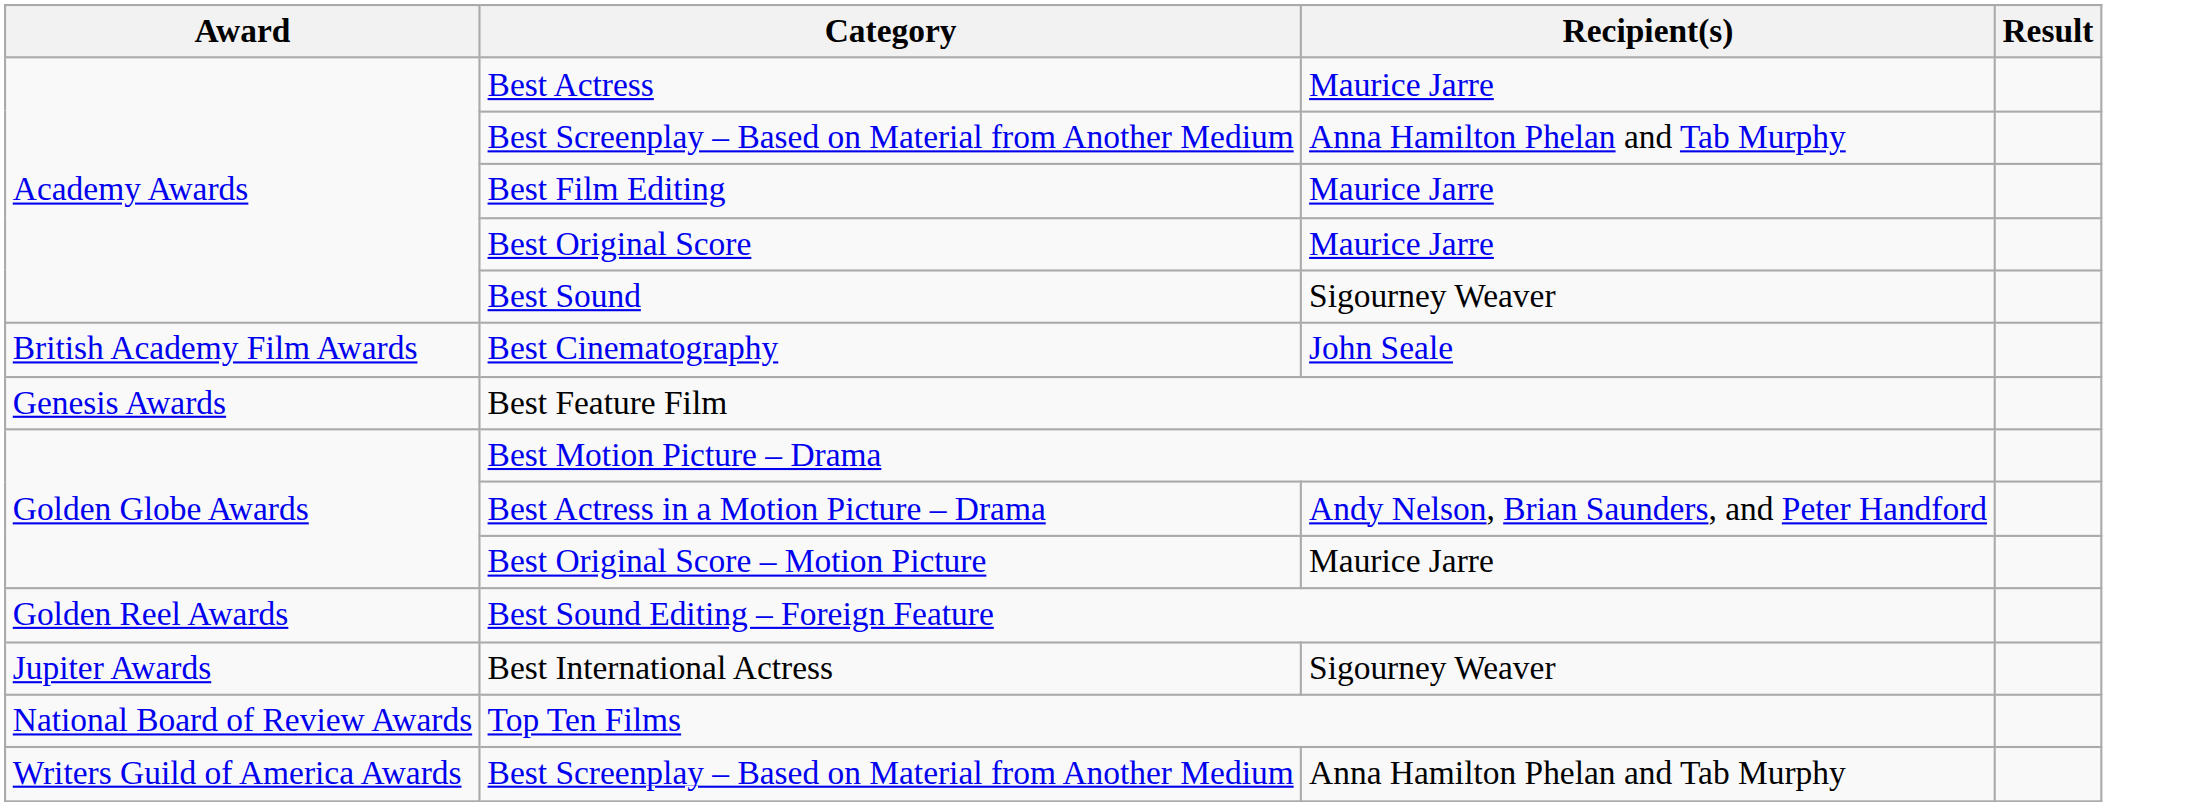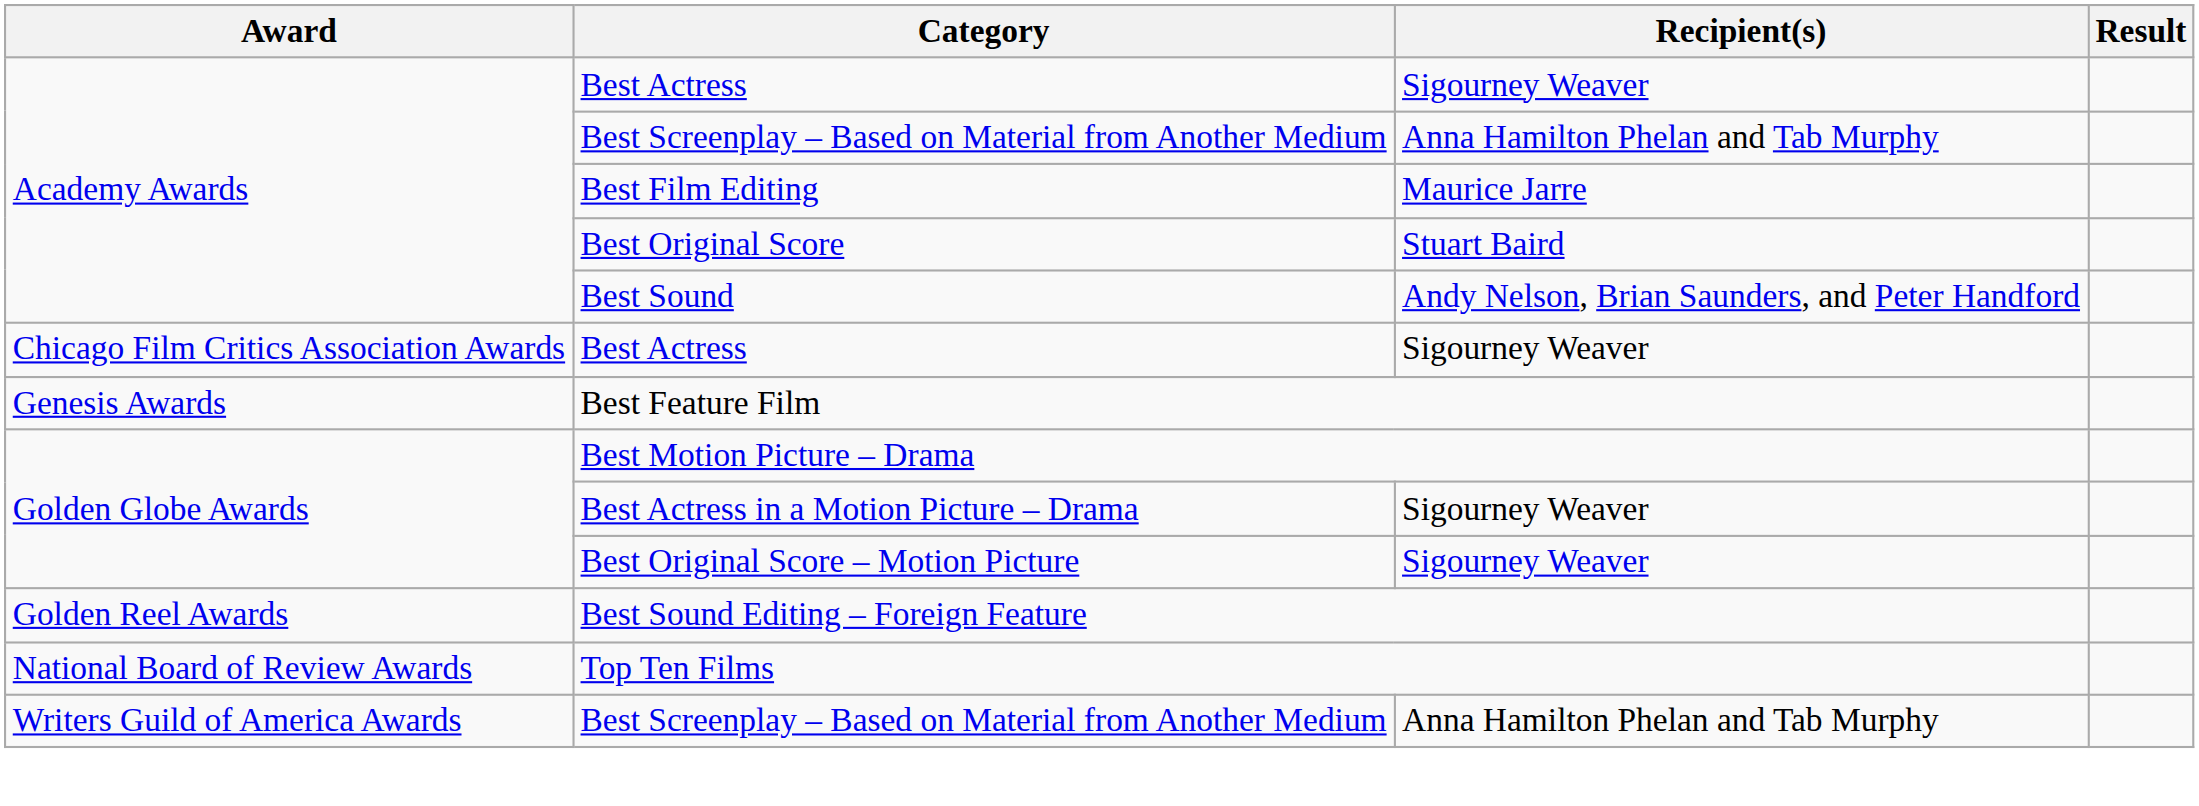Academy Awards / Best Actress | Recipient(s): Maurice Jarre -> Sigourney Weaver
Best Original Score | Recipient(s): Maurice Jarre -> Stuart Baird
Best Sound | Recipient(s): Sigourney Weaver -> Andy Nelson, Brian Saunders, and Peter Handford
- row: British Academy Film Awards | Best Cinematography | John Seale
+ row: Chicago Film Critics Association Awards | Best Actress | Sigourney Weaver
Best Actress in a Motion Picture – Drama | Recipient(s): Andy Nelson, Brian Saunders, and Peter Handford -> Sigourney Weaver
Best Original Score – Motion Picture | Recipient(s): Maurice Jarre -> Sigourney Weaver
- row: Jupiter Awards | Best International Actress | Sigourney Weaver
